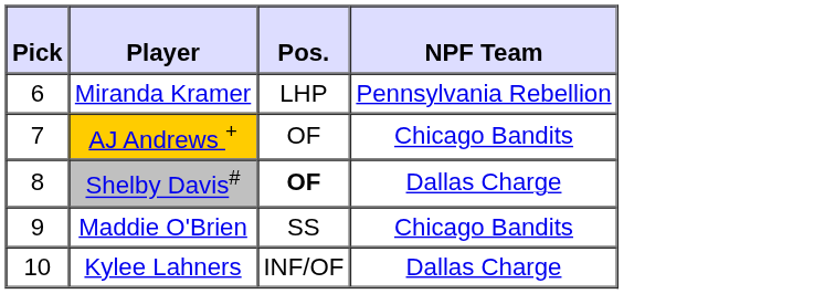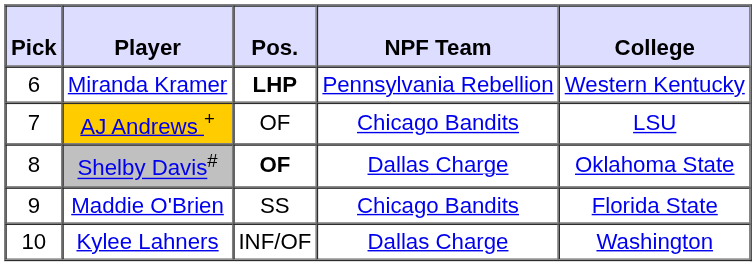+ column: College | Western Kentucky | LSU | Oklahoma State | Florida State | Washington
Miranda Kramer | Pos.: normal -> bold
